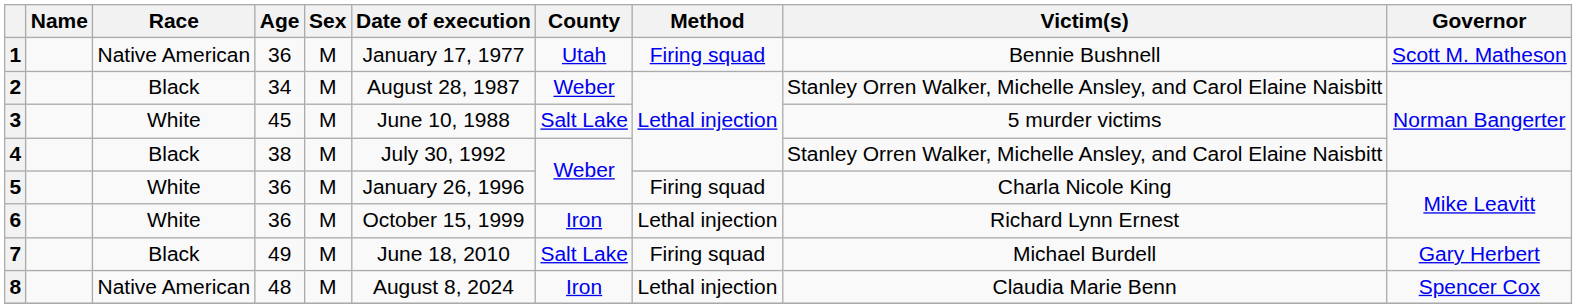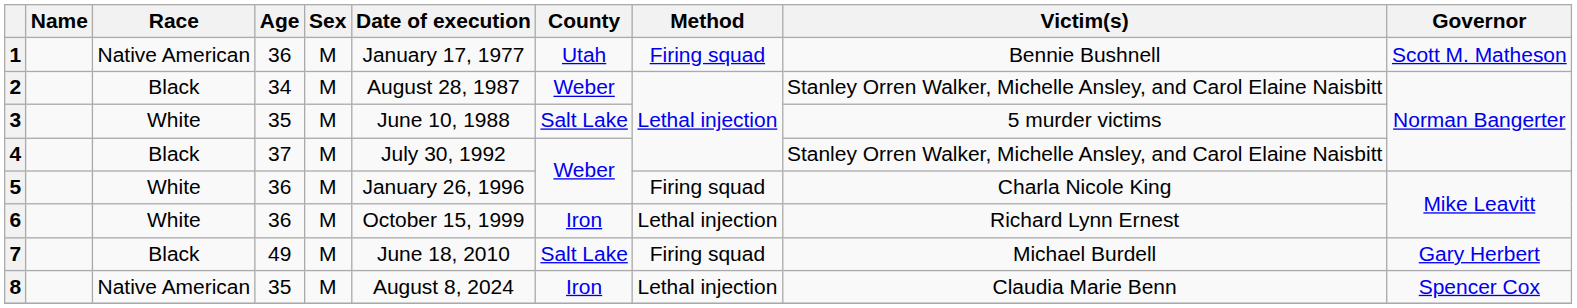3 | Age: 45 -> 35
4 | Age: 38 -> 37
8 | Age: 48 -> 35
